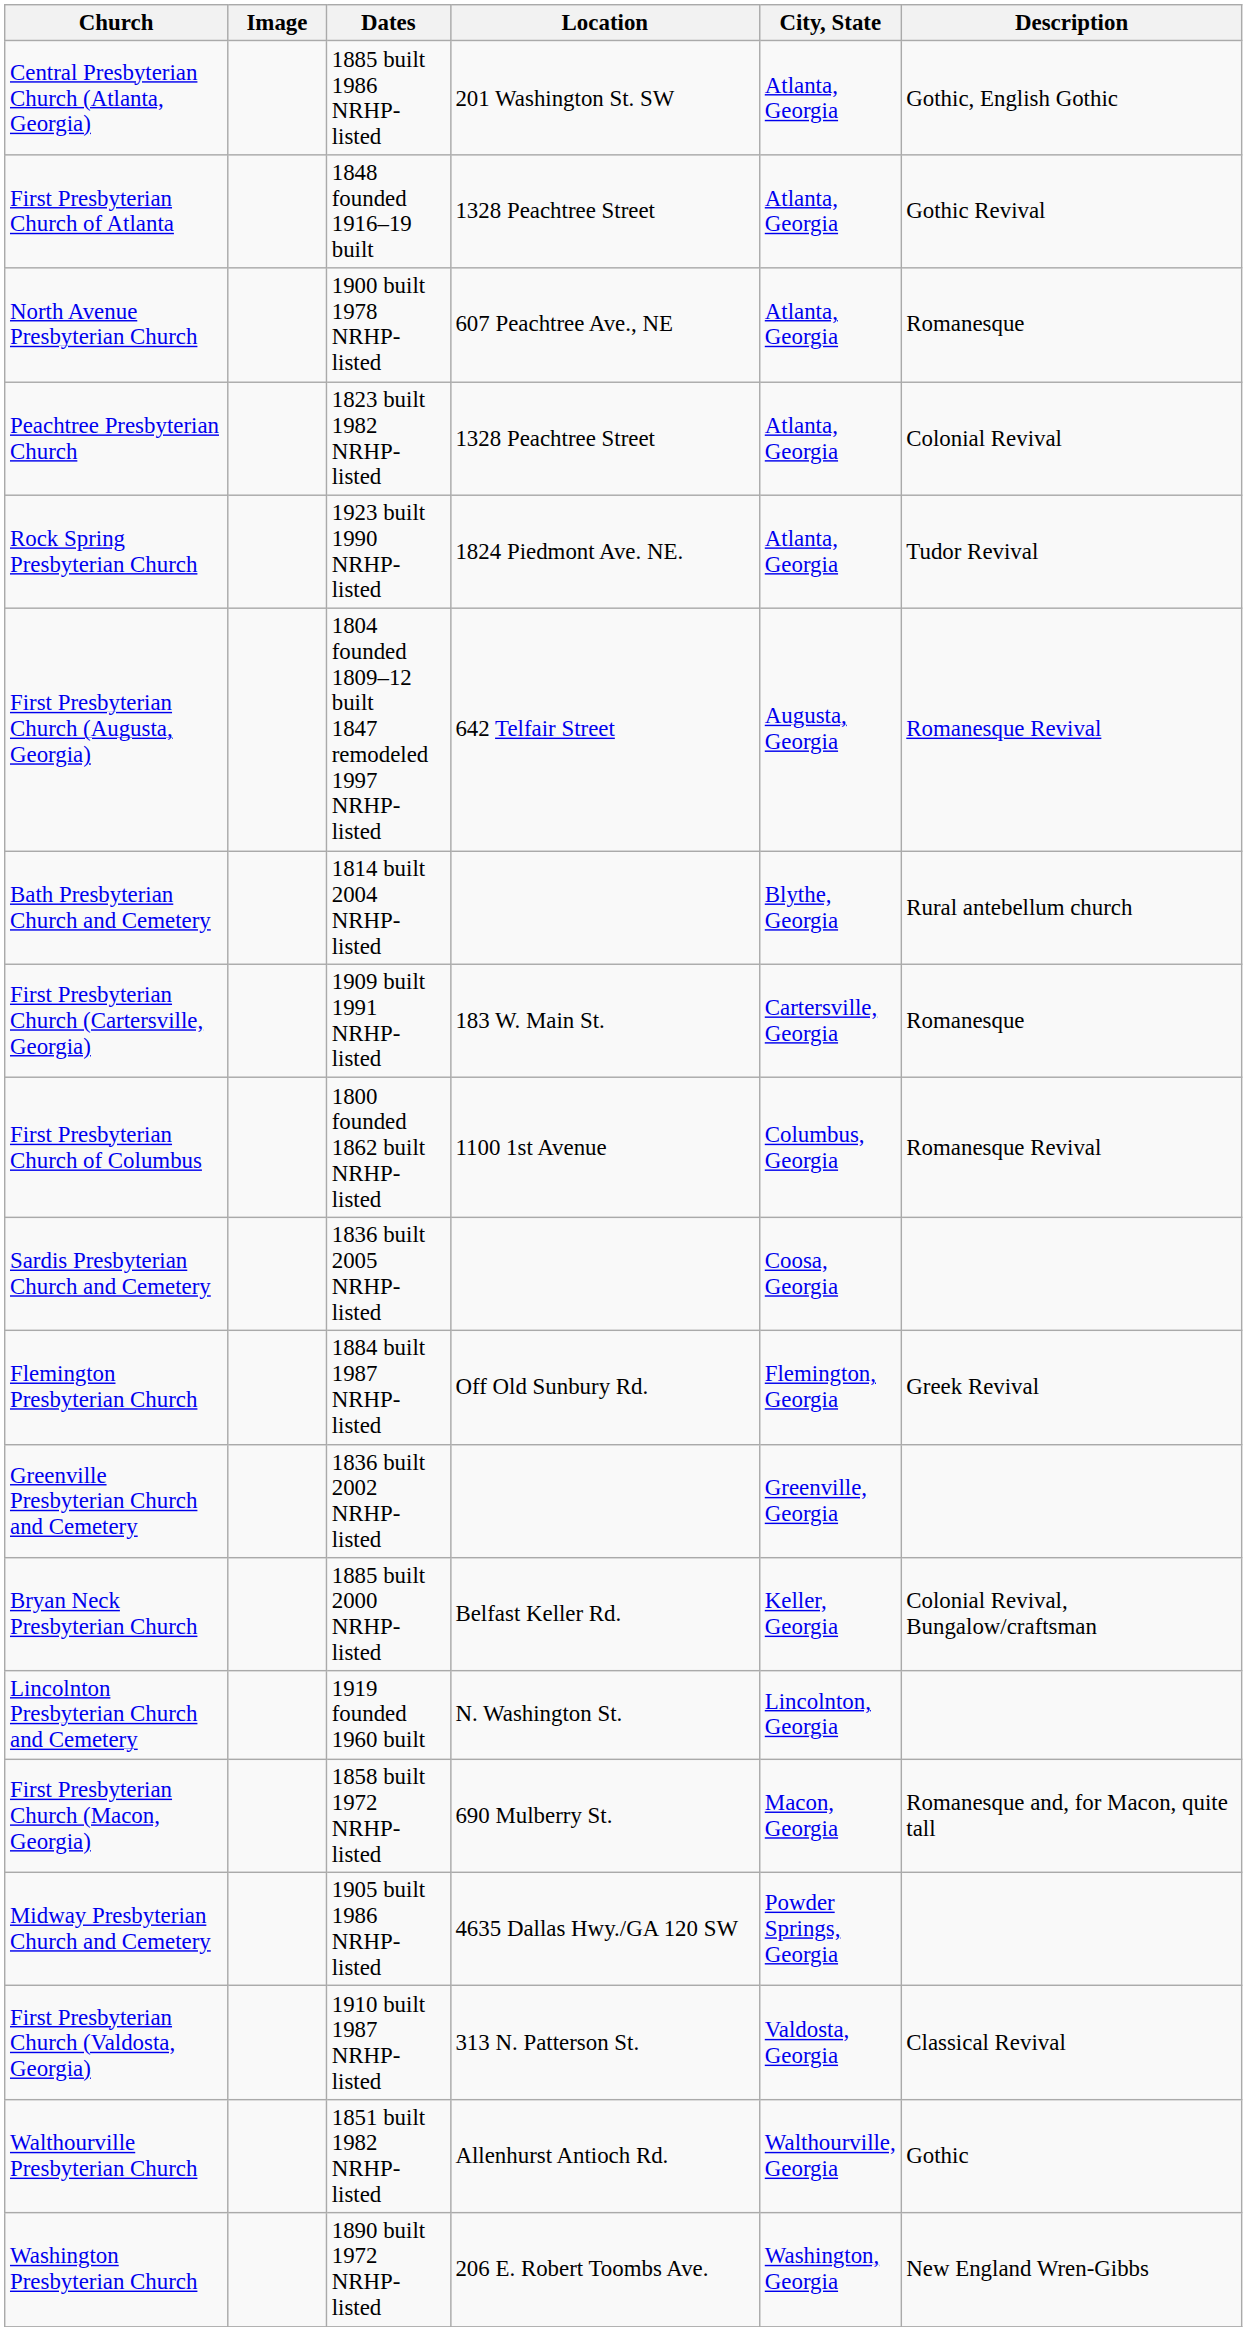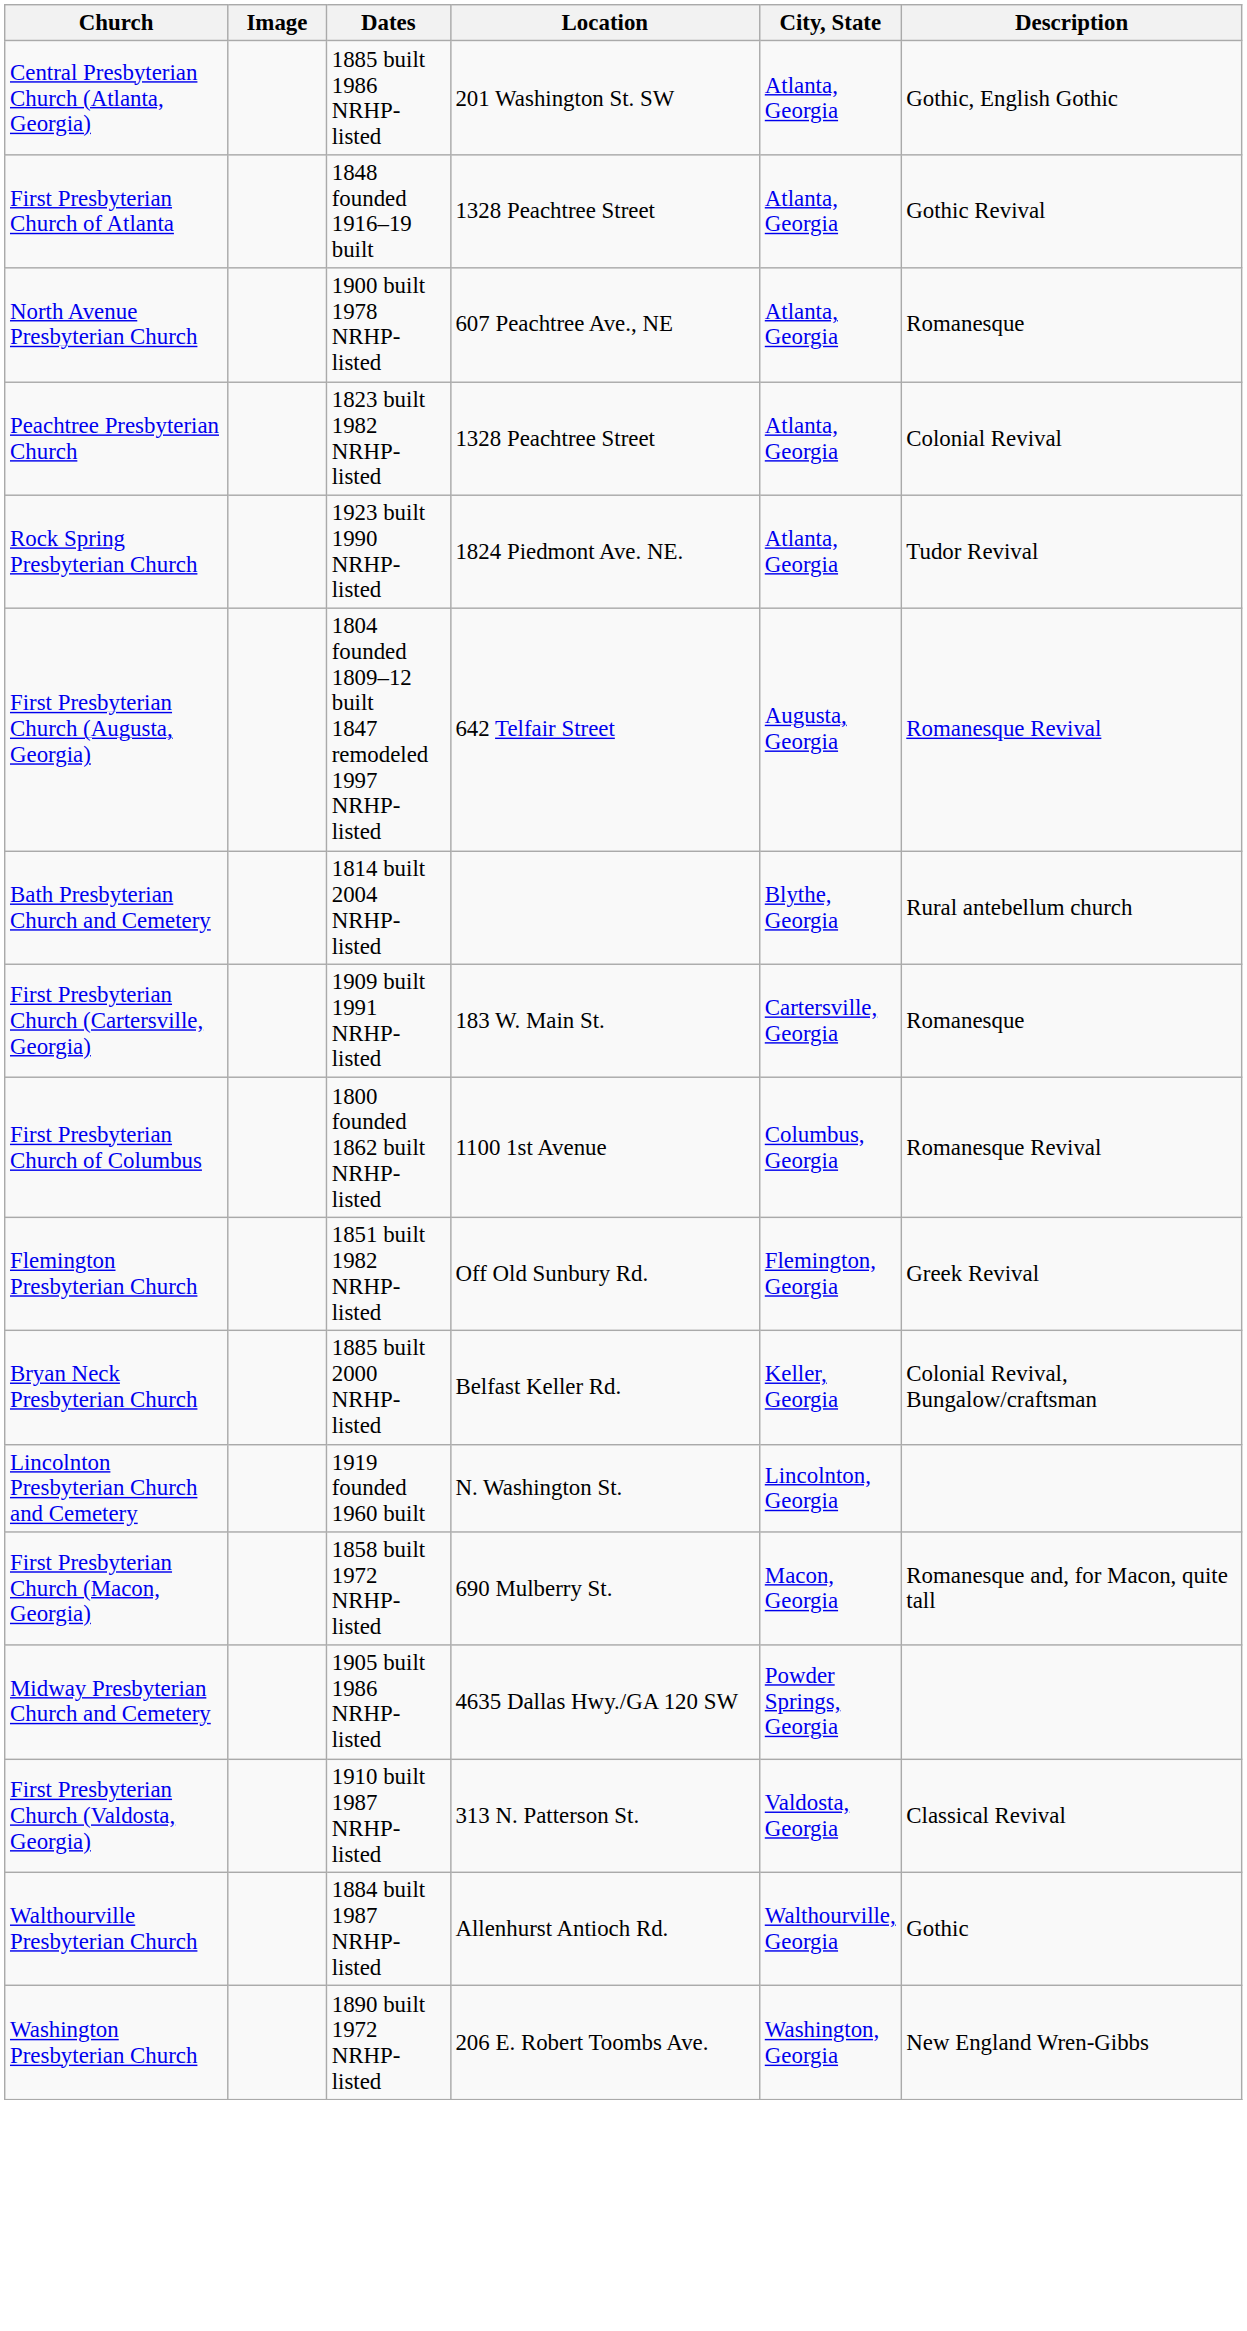- row: Sardis Presbyterian Church and Cemetery | 1836 built 2005 NRHP-listed | Coosa, Georgia
Flemington Presbyterian Church | Dates: 1884 built 1987 NRHP-listed -> 1851 built 1982 NRHP-listed
- row: Greenville Presbyterian Church and Cemetery | 1836 built 2002 NRHP-listed | Greenville, Georgia
Walthourville Presbyterian Church | Dates: 1851 built 1982 NRHP-listed -> 1884 built 1987 NRHP-listed
